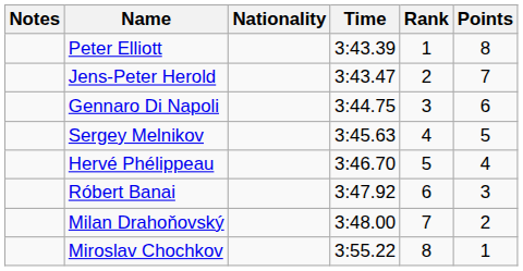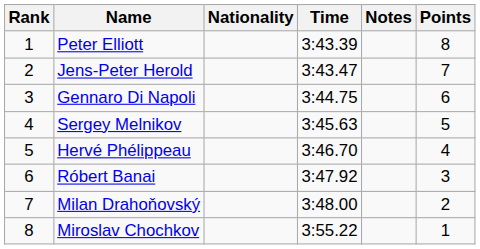columns swapped: Rank <-> Notes
